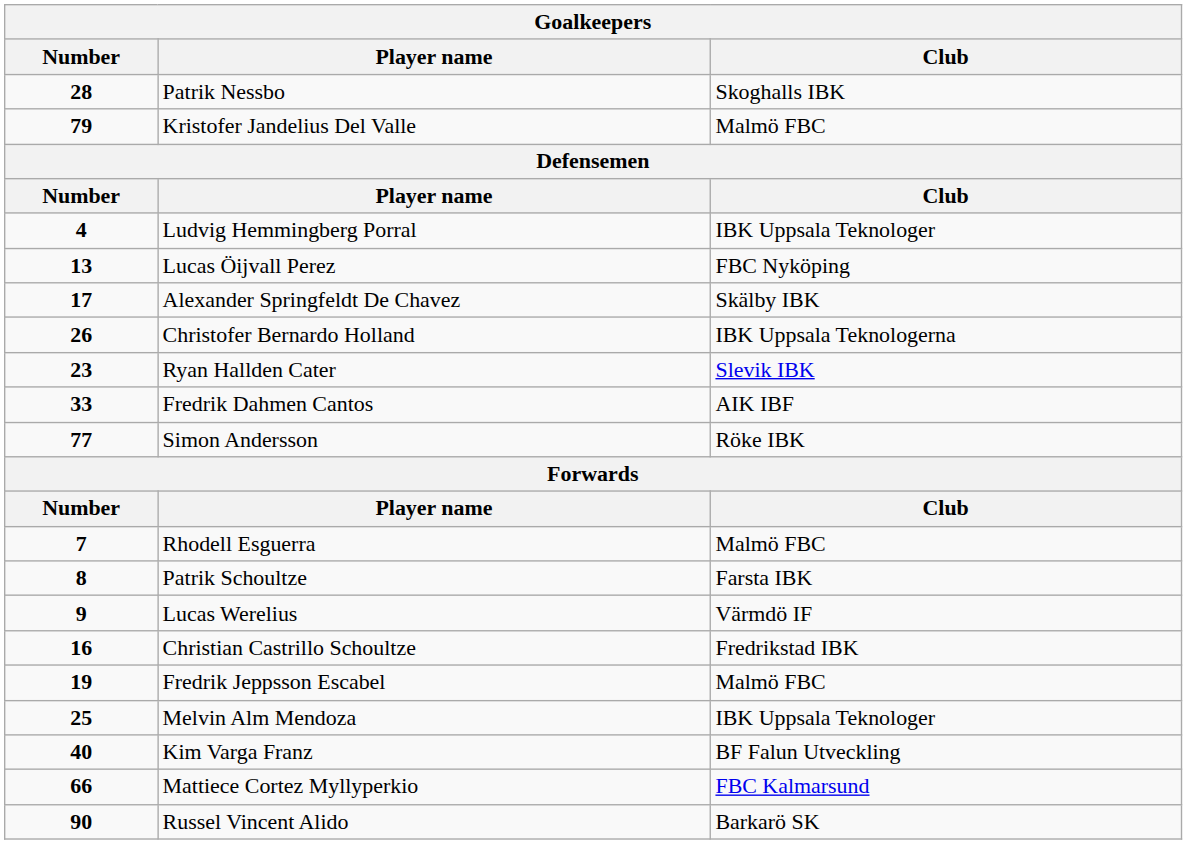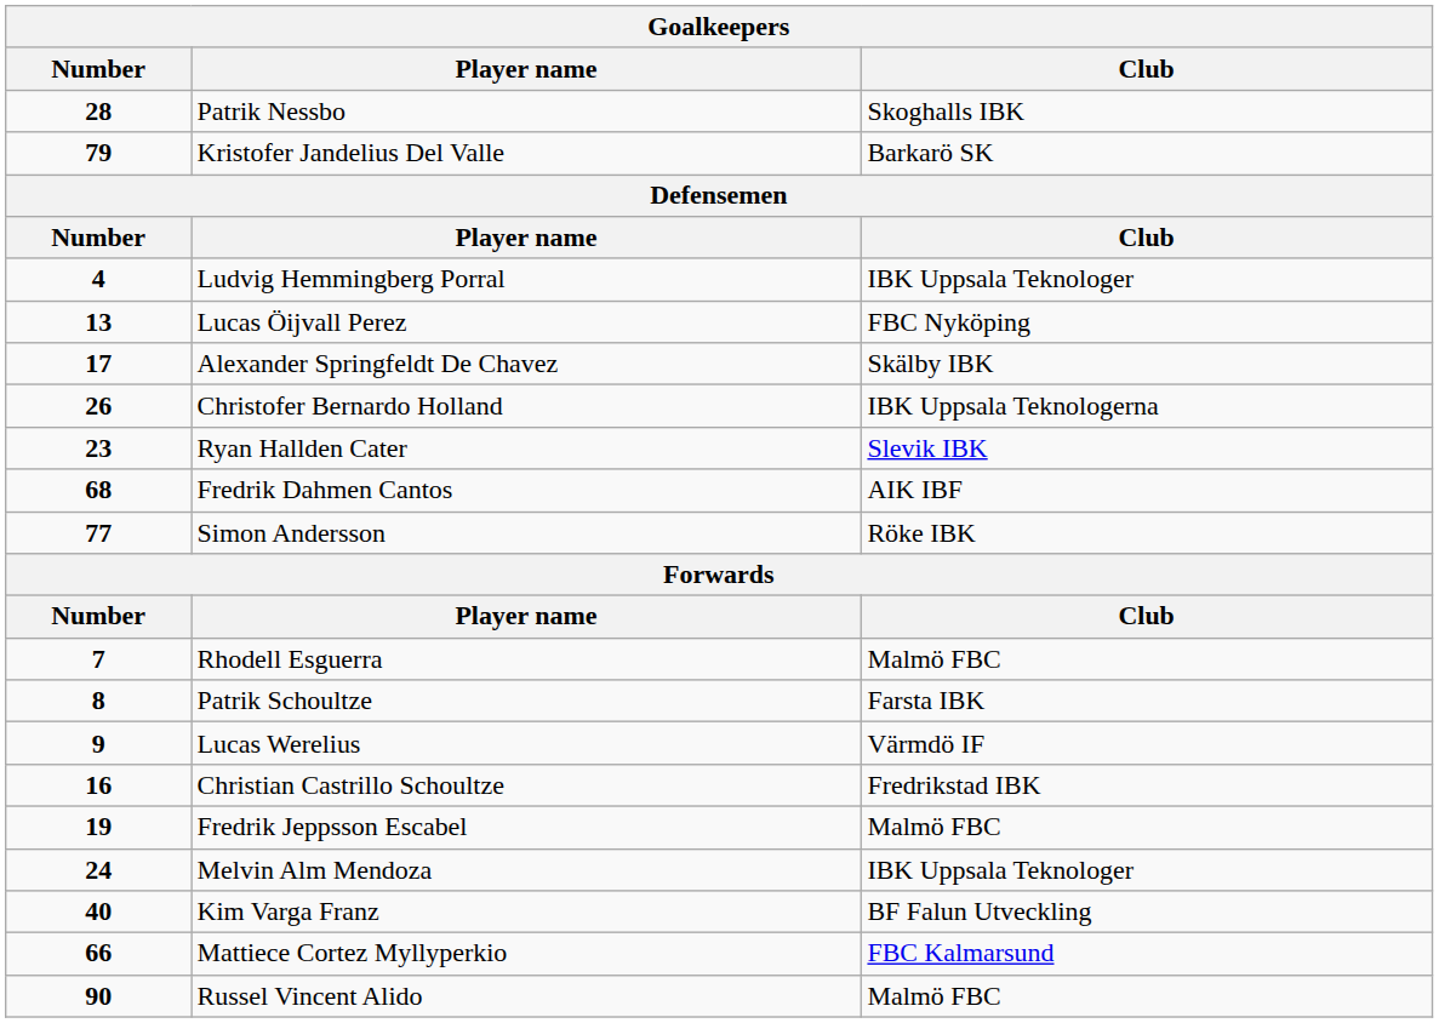Kristofer Jandelius Del Valle | Club: Malmö FBC -> Barkarö SK
Fredrik Dahmen Cantos | Number: 33 -> 68
Melvin Alm Mendoza | Number: 25 -> 24
Russel Vincent Alido | Club: Barkarö SK -> Malmö FBC
